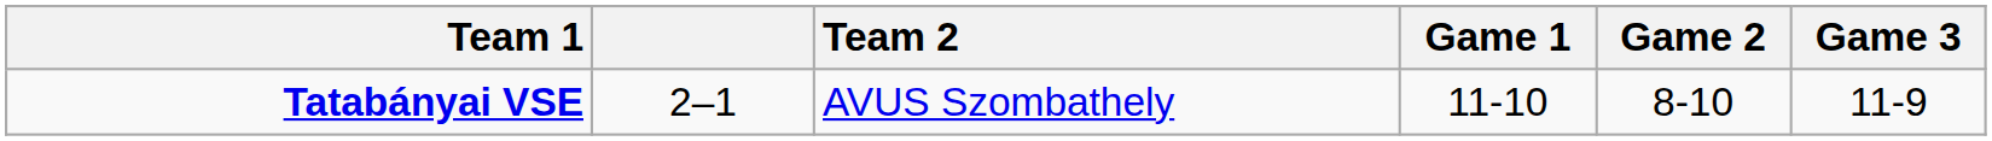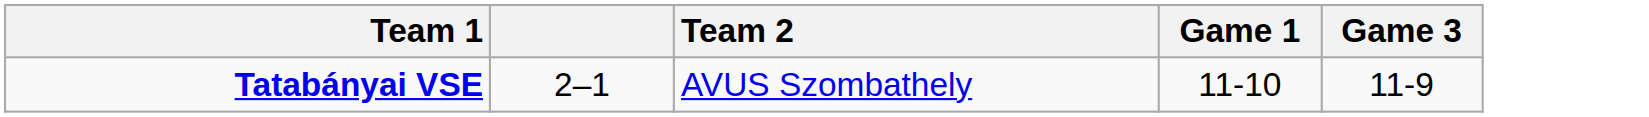- column: Game 2 | 8-10
